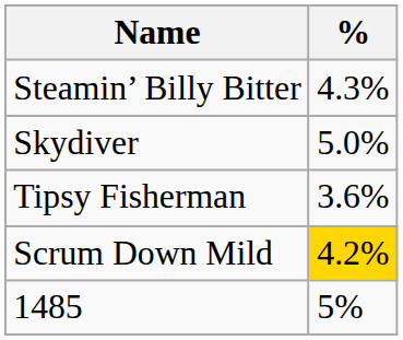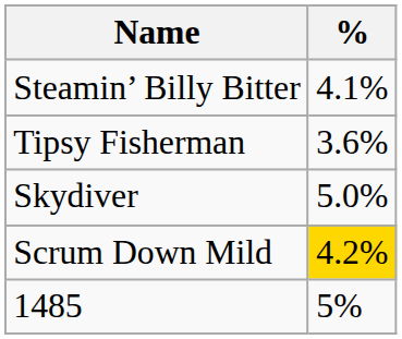Steamin’ Billy Bitter | %: 4.3% -> 4.1%
rows swapped: Tipsy Fisherman <-> Skydiver
